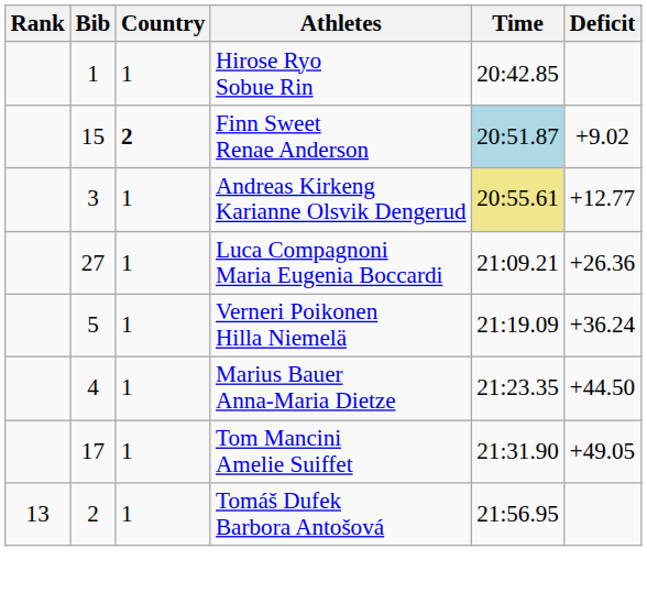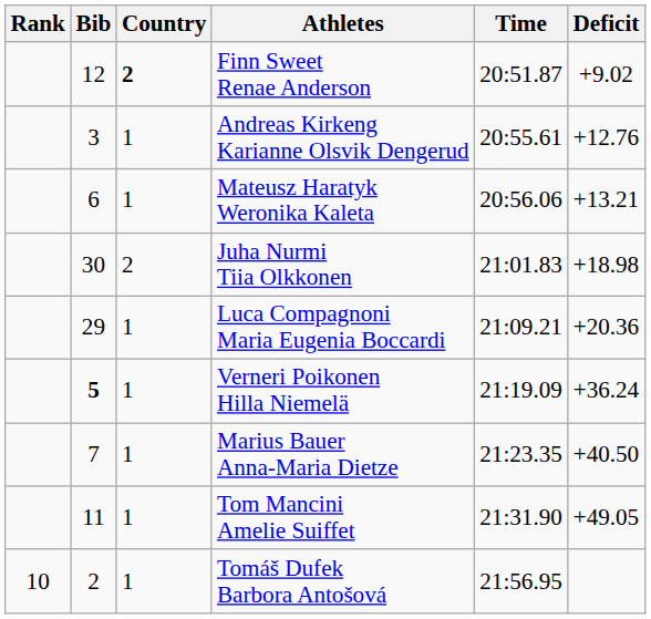- row: 1 | 1 | Hirose Ryo Sobue Rin | 20:42.85
Finn Sweet Renae Anderson | Bib: 15 -> 12
Finn Sweet Renae Anderson | Time: lightblue background -> no background
Andreas Kirkeng Karianne Olsvik Dengerud | Time: khaki background -> no background
Andreas Kirkeng Karianne Olsvik Dengerud | Deficit: +12.77 -> +12.76
+ row: 6 | 1 | Mateusz Haratyk Weronika Kaleta | 20:56.06 | +13.21
+ row: 30 | 2 | Juha Nurmi Tiia Olkkonen | 21:01.83 | +18.98
Luca Compagnoni Maria Eugenia Boccardi | Bib: 27 -> 29
Luca Compagnoni Maria Eugenia Boccardi | Deficit: +26.36 -> +20.36
Verneri Poikonen Hilla Niemelä | Bib: normal -> bold
Marius Bauer Anna-Maria Dietze | Bib: 4 -> 7
Marius Bauer Anna-Maria Dietze | Deficit: +44.50 -> +40.50
Tom Mancini Amelie Suiffet | Bib: 17 -> 11
Tomáš Dufek Barbora Antošová | Rank: 13 -> 10
